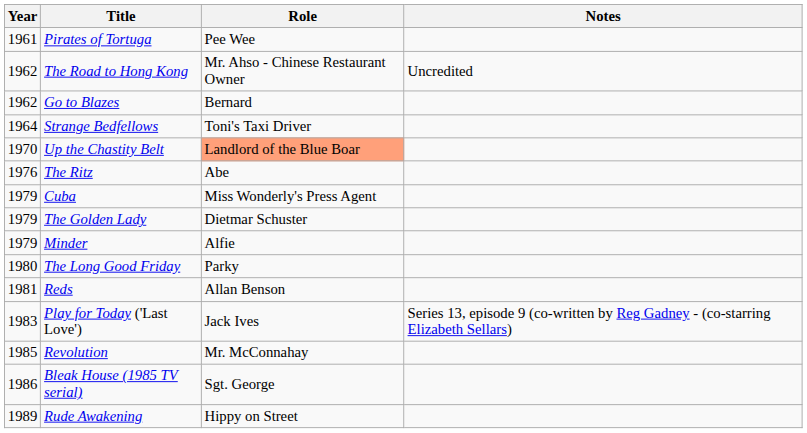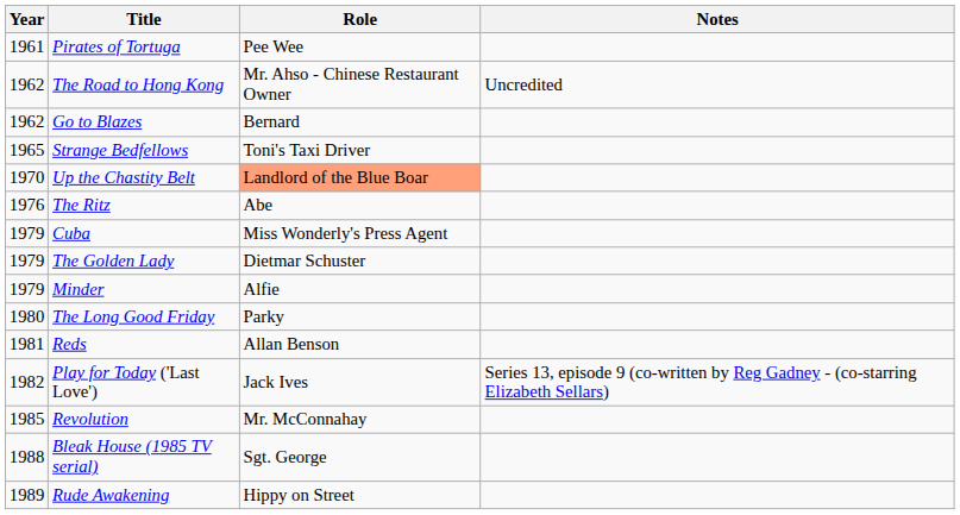Strange Bedfellows | Year: 1964 -> 1965
Play for Today ('Last Love') | Year: 1983 -> 1982
Bleak House (1985 TV serial) | Year: 1986 -> 1988
